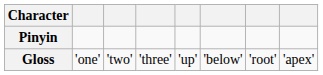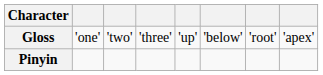rows swapped: Pinyin <-> Gloss
